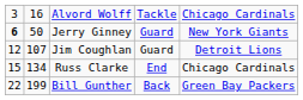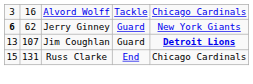Jerry Ginney | column 2: 50 -> 62
Jim Coughlan | column 1: 12 -> 13
Jim Coughlan | column 5: normal -> bold
Russ Clarke | column 2: 134 -> 131
- row: 22 | 199 | Bill Gunther | Back | Green Bay Packers
